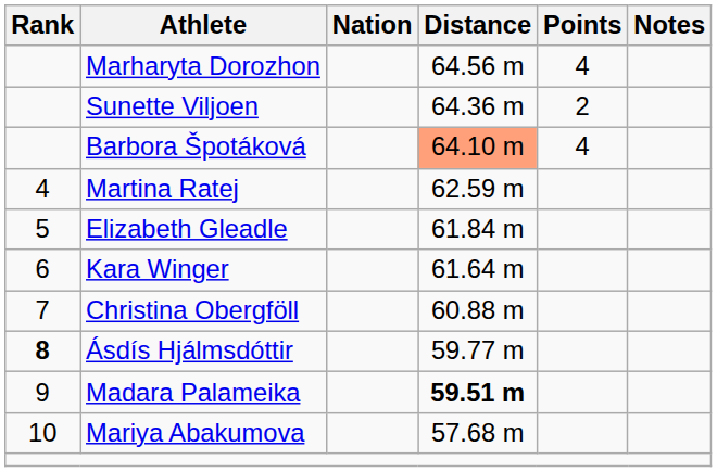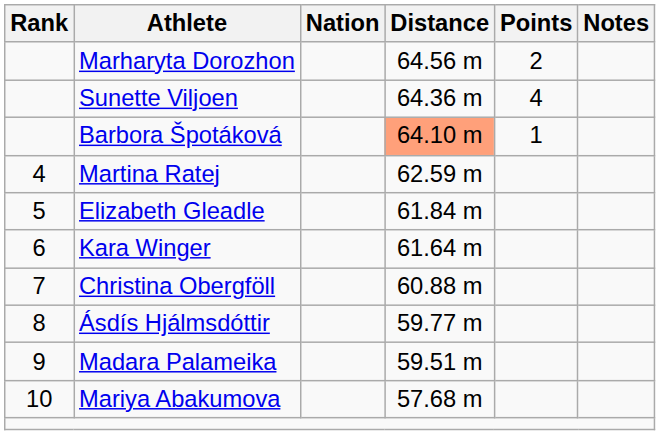Marharyta Dorozhon | Points: 4 -> 2
Sunette Viljoen | Points: 2 -> 4
Barbora Špotáková | Points: 4 -> 1
Ásdís Hjálmsdóttir | Rank: bold -> normal
Madara Palameika | Distance: bold -> normal
